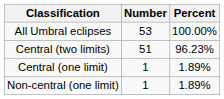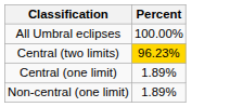- column: Number | 53 | 51 | 1 | 1
Central (two limits) | Percent: no background -> gold background
